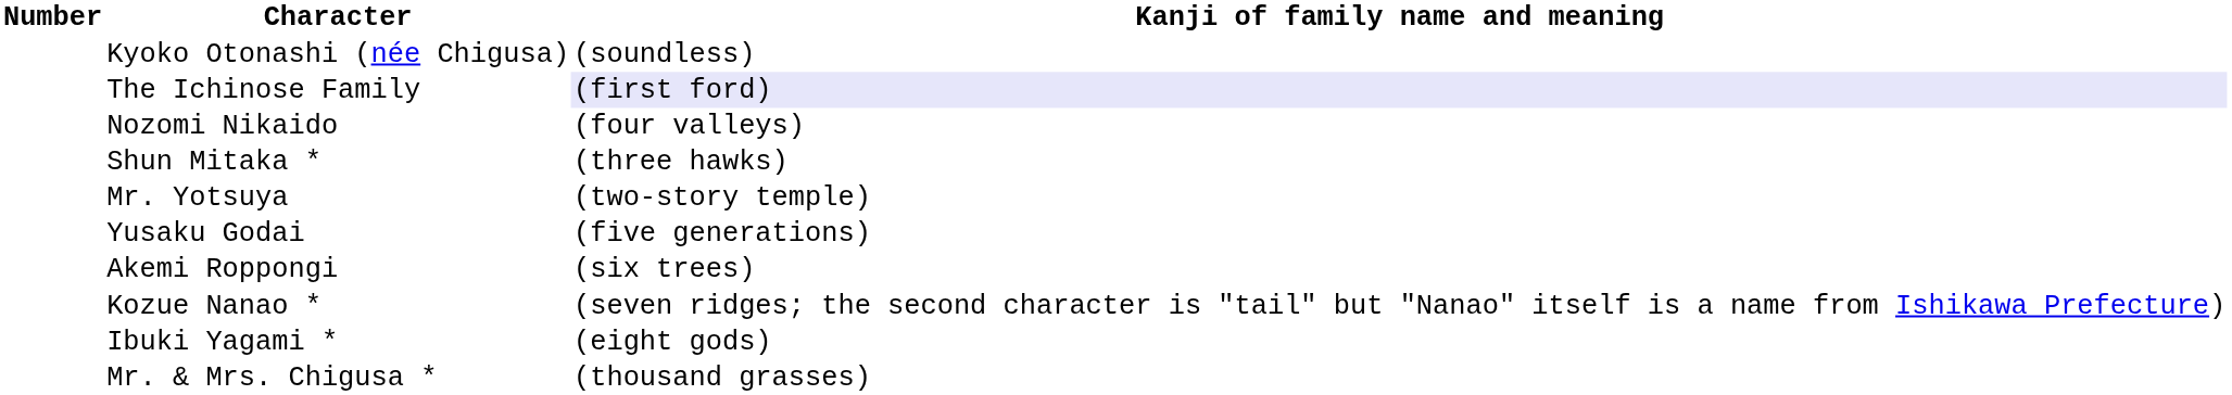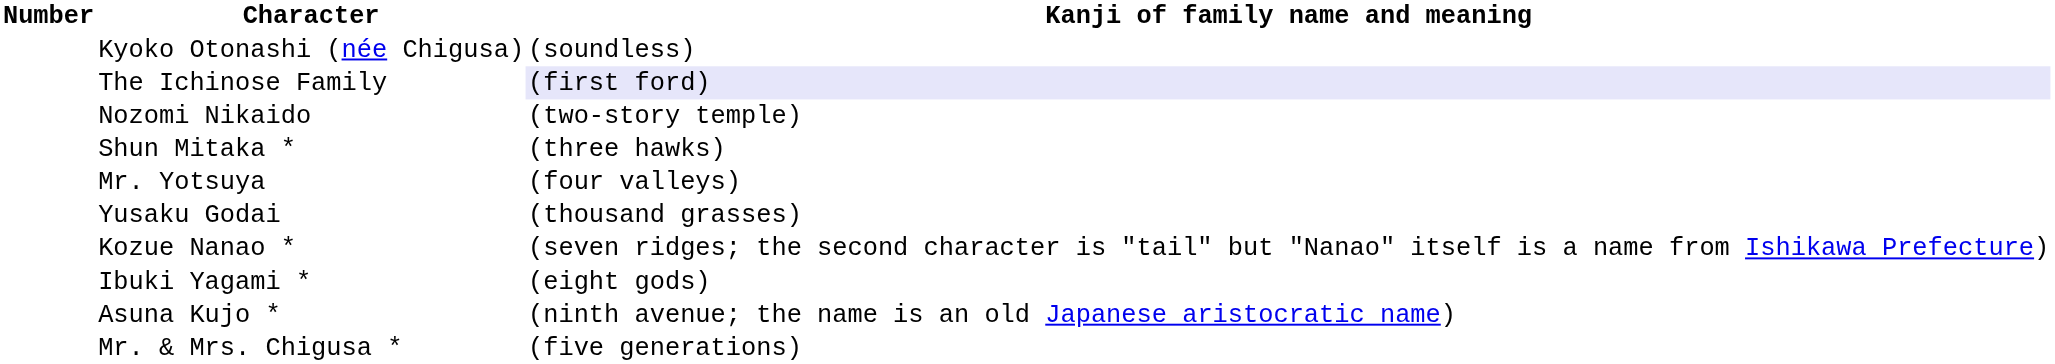Nozomi Nikaido | Kanji of family name and meaning: (four valleys) -> (two-story temple)
Mr. Yotsuya | Kanji of family name and meaning: (two-story temple) -> (four valleys)
Yusaku Godai | Kanji of family name and meaning: (five generations) -> (thousand grasses)
- row: Akemi Roppongi | (six trees)
+ row: Asuna Kujo * | (ninth avenue; the name is an old Japanese aristocratic name)
Mr. & Mrs. Chigusa * | Kanji of family name and meaning: (thousand grasses) -> (five generations)
